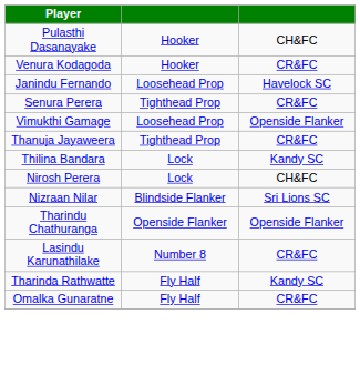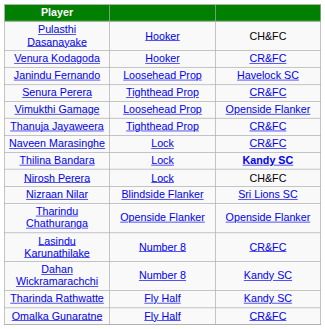+ row: Naveen Marasinghe | Lock | CR&FC
Thilina Bandara | column 3: normal -> bold
+ row: Dahan Wickramarachchi | Number 8 | Kandy SC
